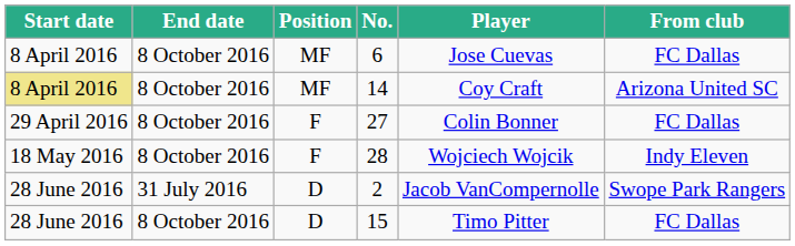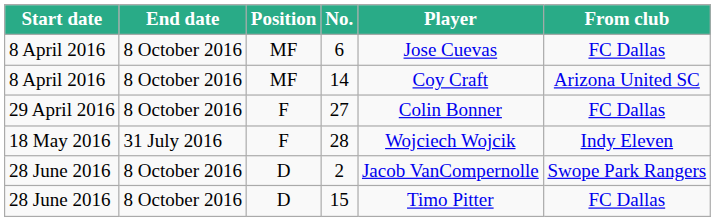14 | Start date: khaki background -> no background
28 | End date: 8 October 2016 -> 31 July 2016
2 | End date: 31 July 2016 -> 8 October 2016
